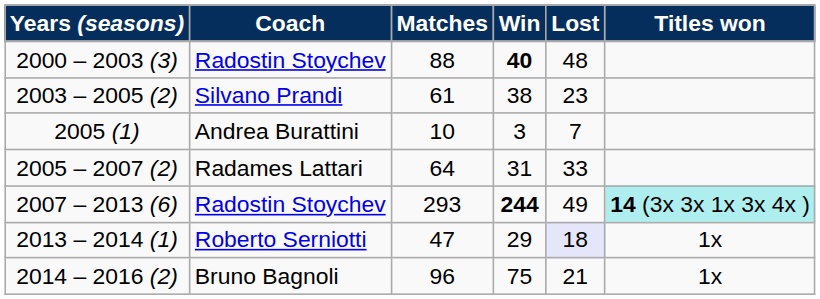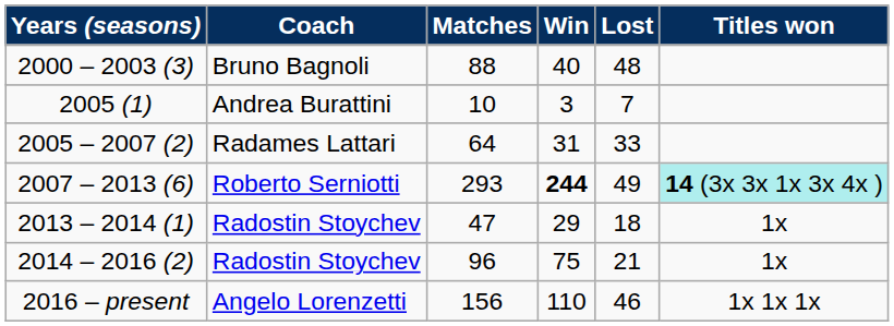2000 – 2003 (3) | Coach: Radostin Stoychev -> Bruno Bagnoli
2000 – 2003 (3) | Win: bold -> normal
- row: 2003 – 2005 (2) | Silvano Prandi | 61 | 38 | 23
2007 – 2013 (6) | Coach: Radostin Stoychev -> Roberto Serniotti
2013 – 2014 (1) | Coach: Roberto Serniotti -> Radostin Stoychev
2013 – 2014 (1) | Lost: lavender background -> no background
2014 – 2016 (2) | Coach: Bruno Bagnoli -> Radostin Stoychev
+ row: 2016 – present | Angelo Lorenzetti | 156 | 110 | 46 | 1x 1x 1x
